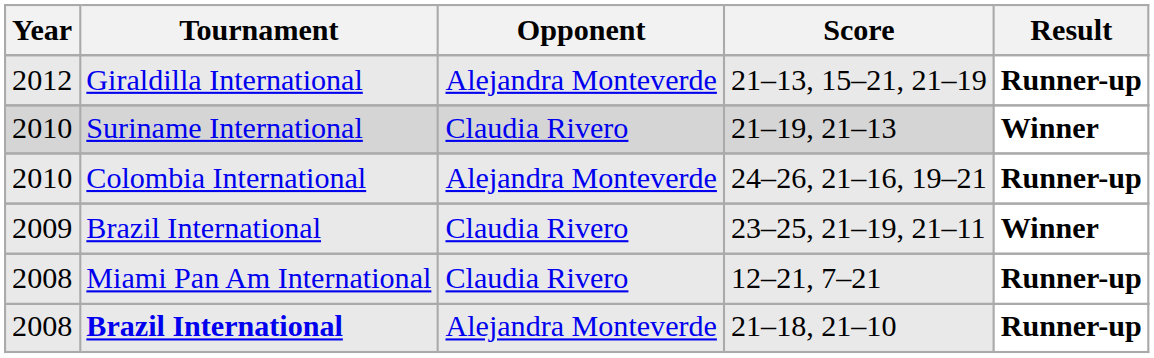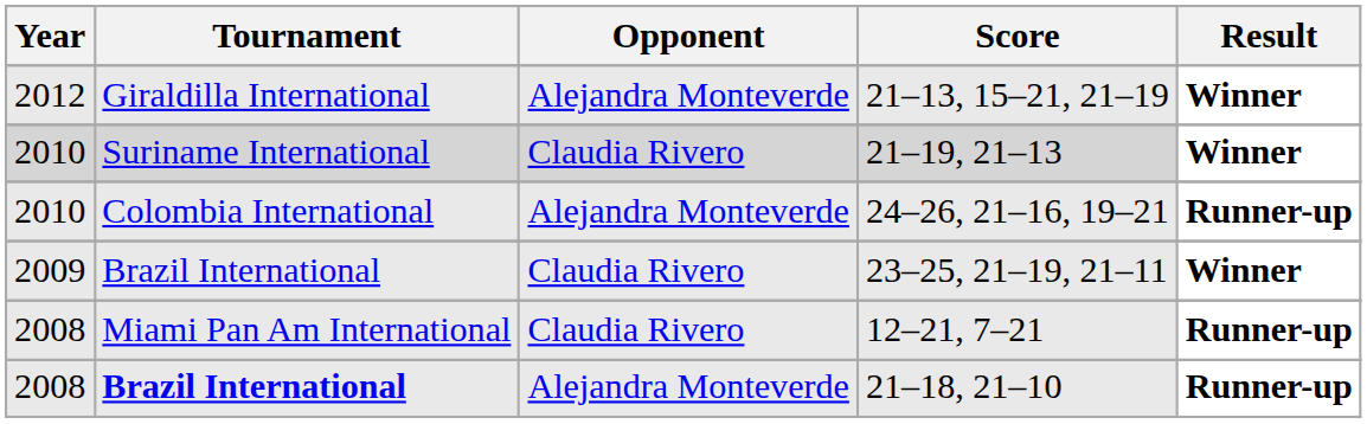21–13, 15–21, 21–19 | Result: Runner-up -> Winner
